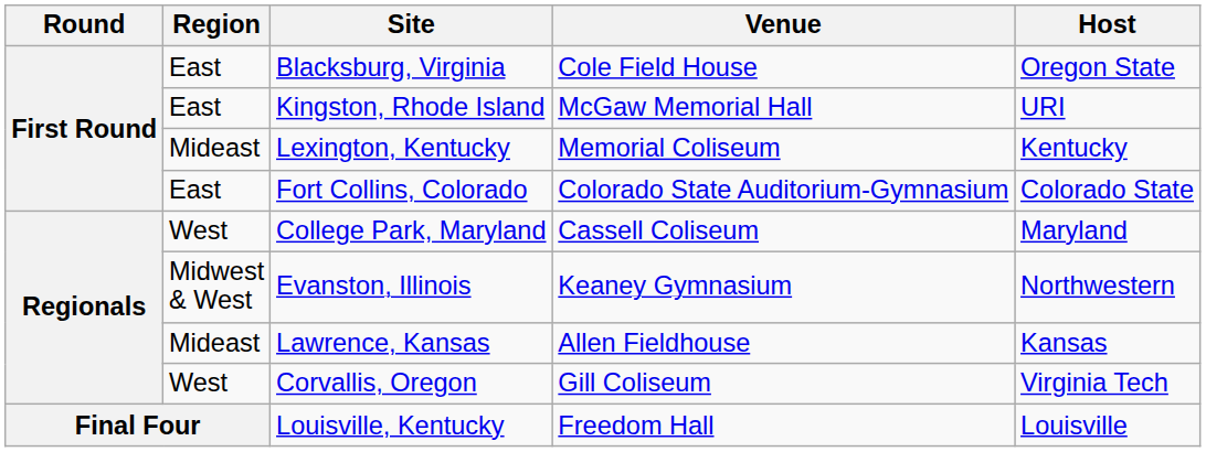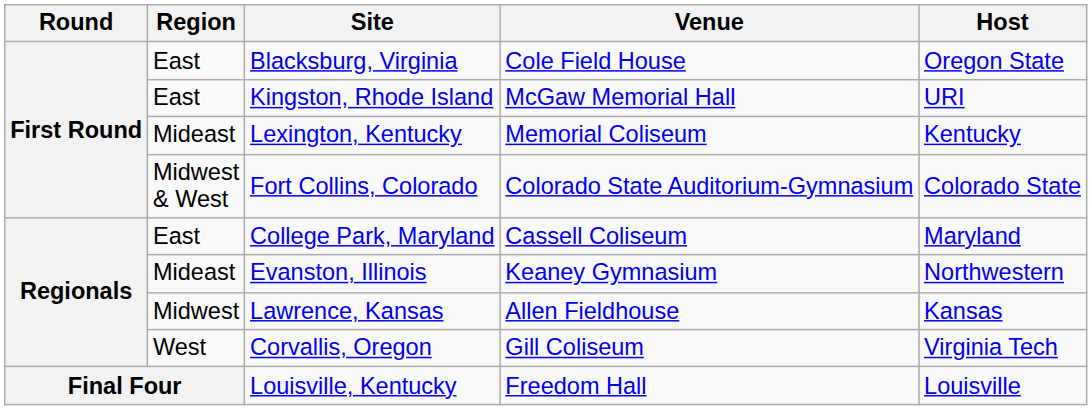Fort Collins, Colorado | Region: East -> Midwest & West
College Park, Maryland | Region: West -> East
Evanston, Illinois | Region: Midwest & West -> Mideast
Lawrence, Kansas | Region: Mideast -> Midwest
